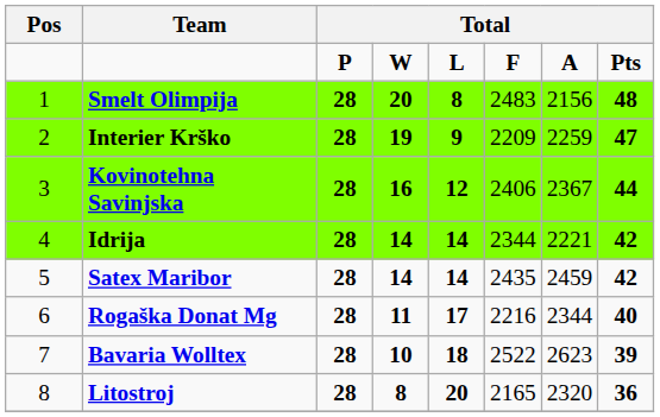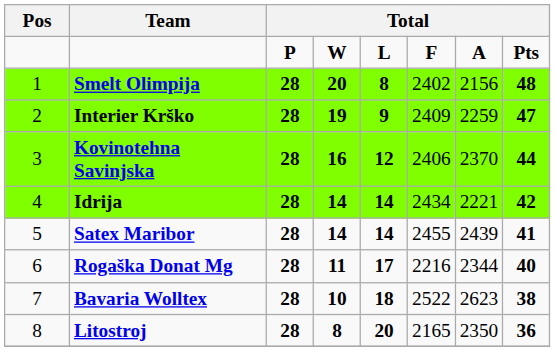Smelt Olimpija | column 6: 2483 -> 2402
Interier Krško | column 6: 2209 -> 2409
Kovinotehna Savinjska | column 7: 2367 -> 2370
Idrija | column 6: 2344 -> 2434
Satex Maribor | column 6: 2435 -> 2455
Satex Maribor | column 7: 2459 -> 2439
Satex Maribor | column 8: 42 -> 41
Bavaria Wolltex | column 8: 39 -> 38
Litostroj | column 7: 2320 -> 2350
